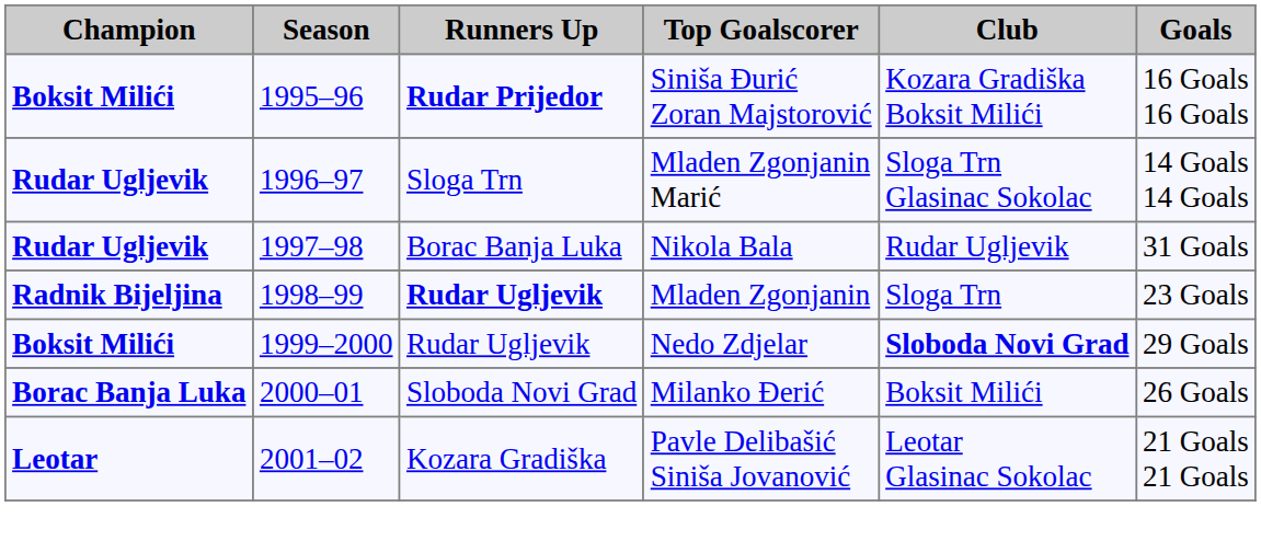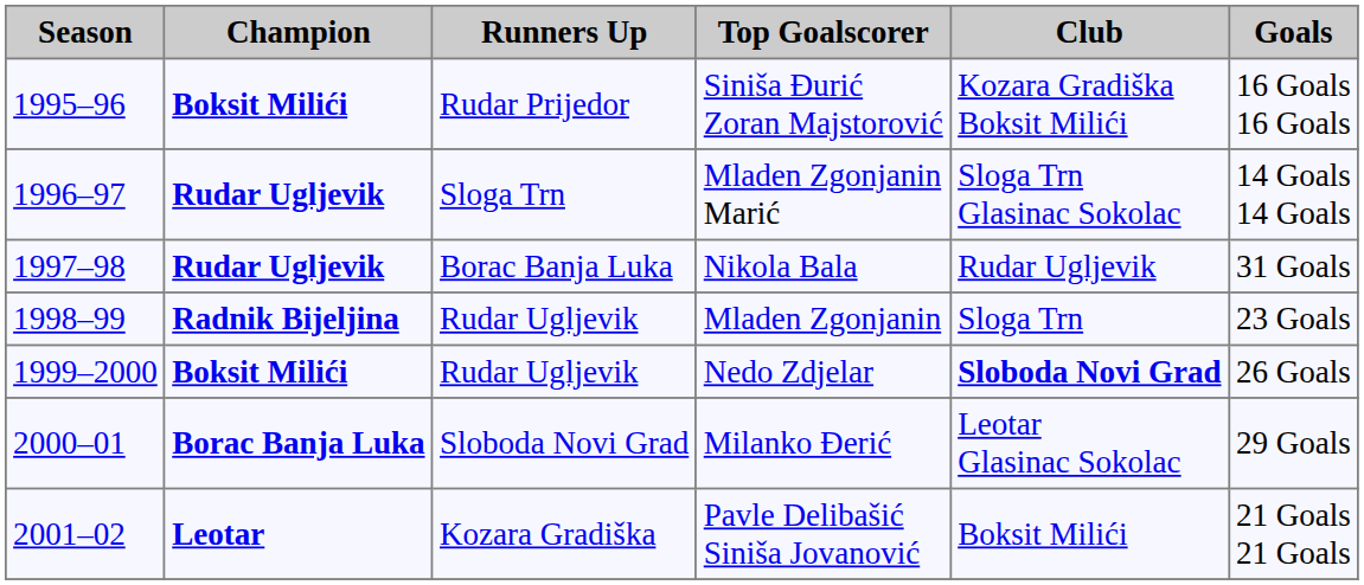columns swapped: Season <-> Champion
Siniša Đurić Zoran Majstorović | Runners Up: bold -> normal
Mladen Zgonjanin | Runners Up: bold -> normal
Nedo Zdjelar | Goals: 29 Goals -> 26 Goals
Milanko Đerić | Club: Boksit Milići -> Leotar Glasinac Sokolac
Milanko Đerić | Goals: 26 Goals -> 29 Goals
Pavle Delibašić Siniša Jovanović | Club: Leotar Glasinac Sokolac -> Boksit Milići
